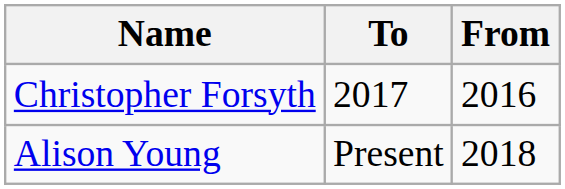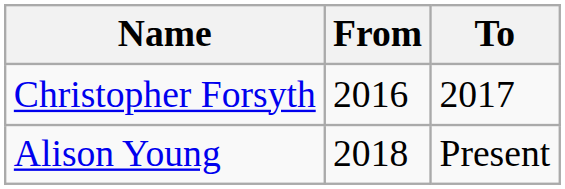columns swapped: From <-> To
